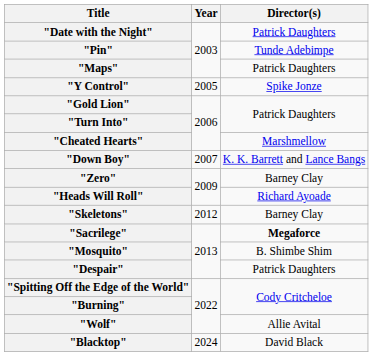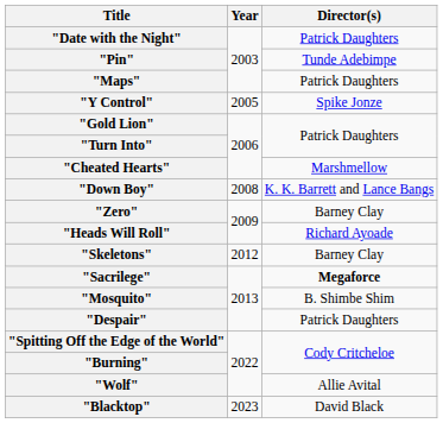"Down Boy" | Year: 2007 -> 2008
"Blacktop" | Year: 2024 -> 2023
